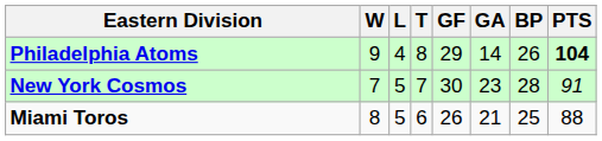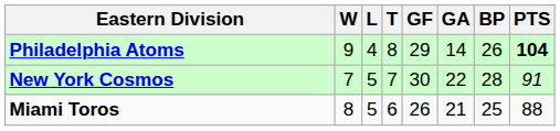New York Cosmos | GA: 23 -> 22
